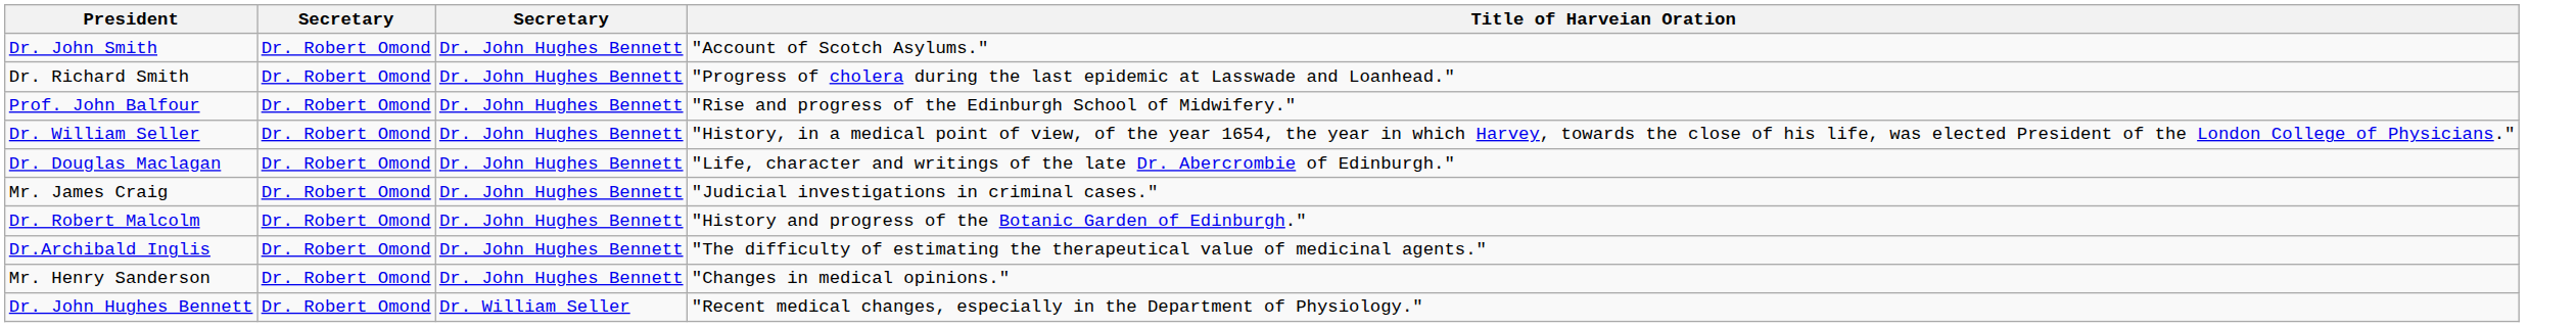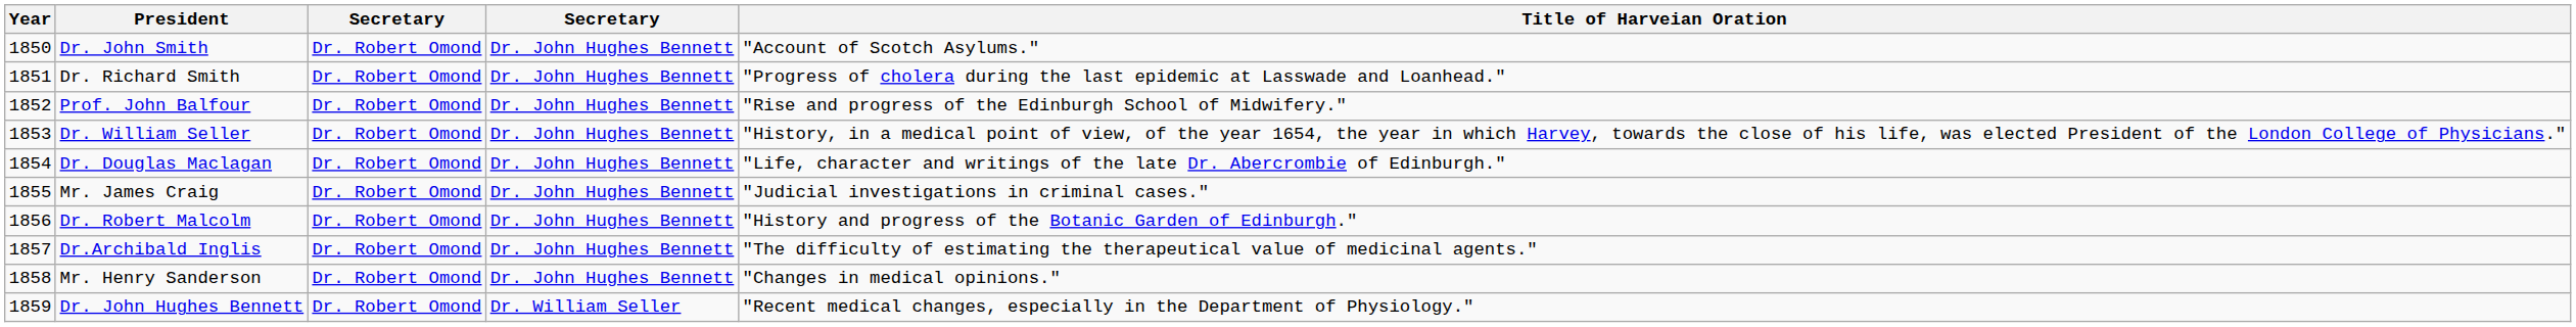+ column: Year | 1850 | 1851 | 1852 | 1853 | 1854 | 1855 | 1856 | 1857 | 1858 | 1859
